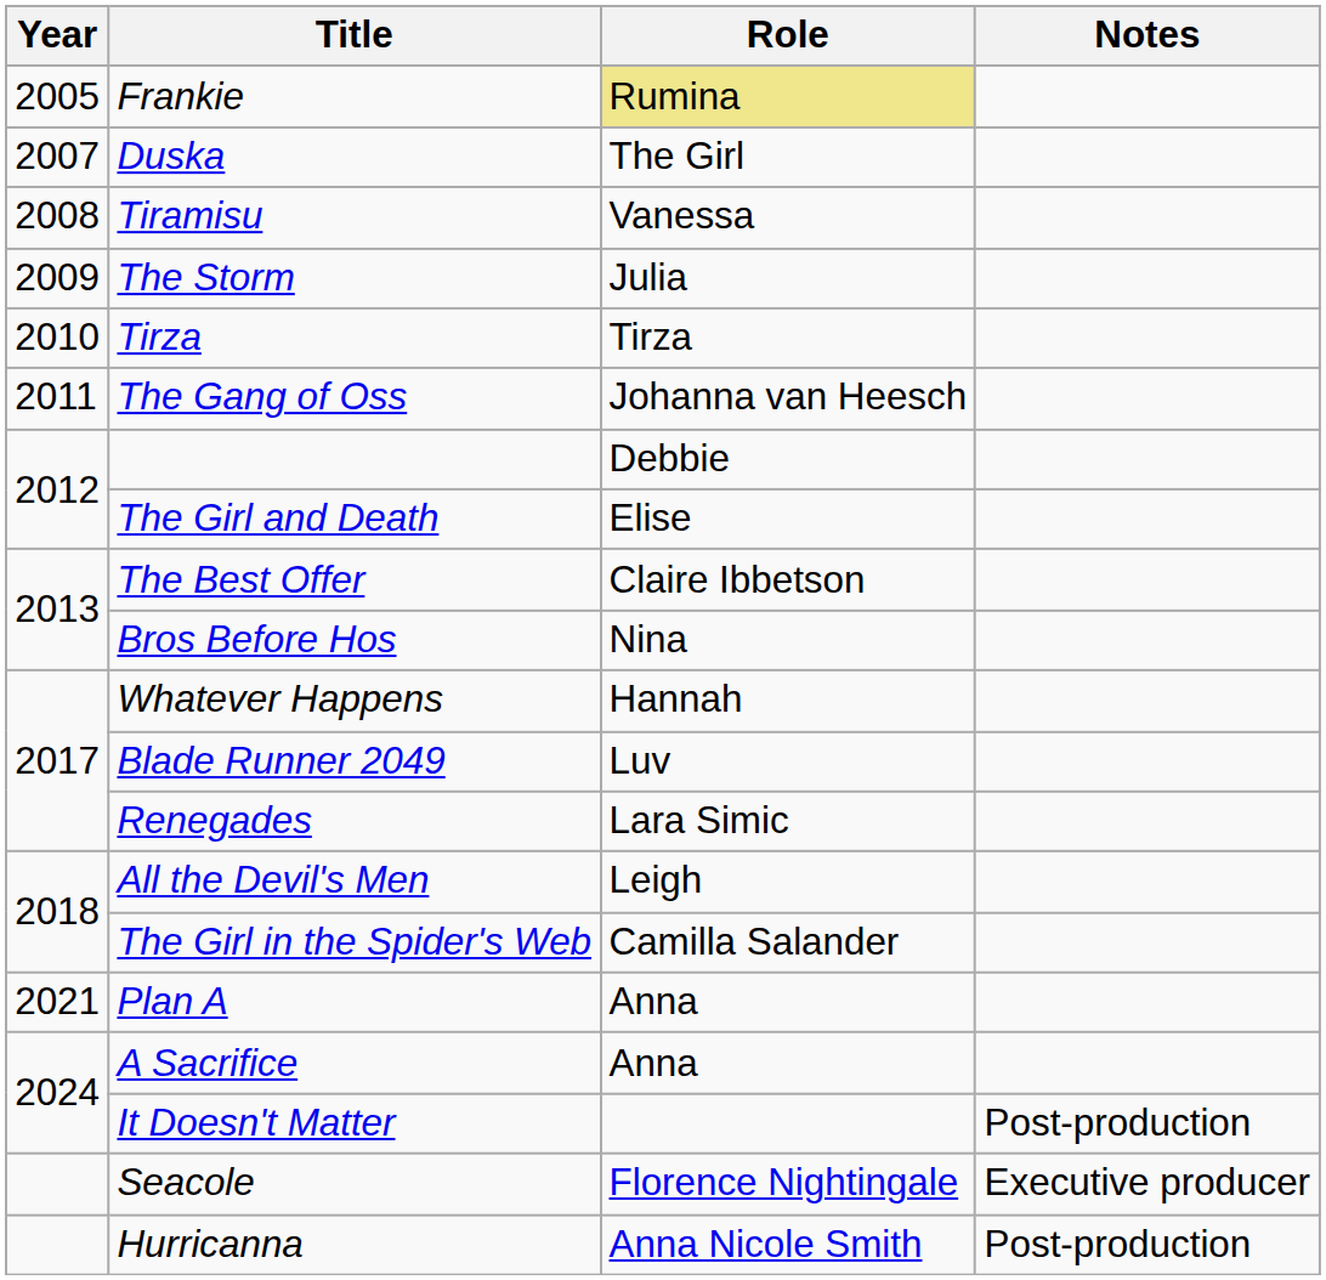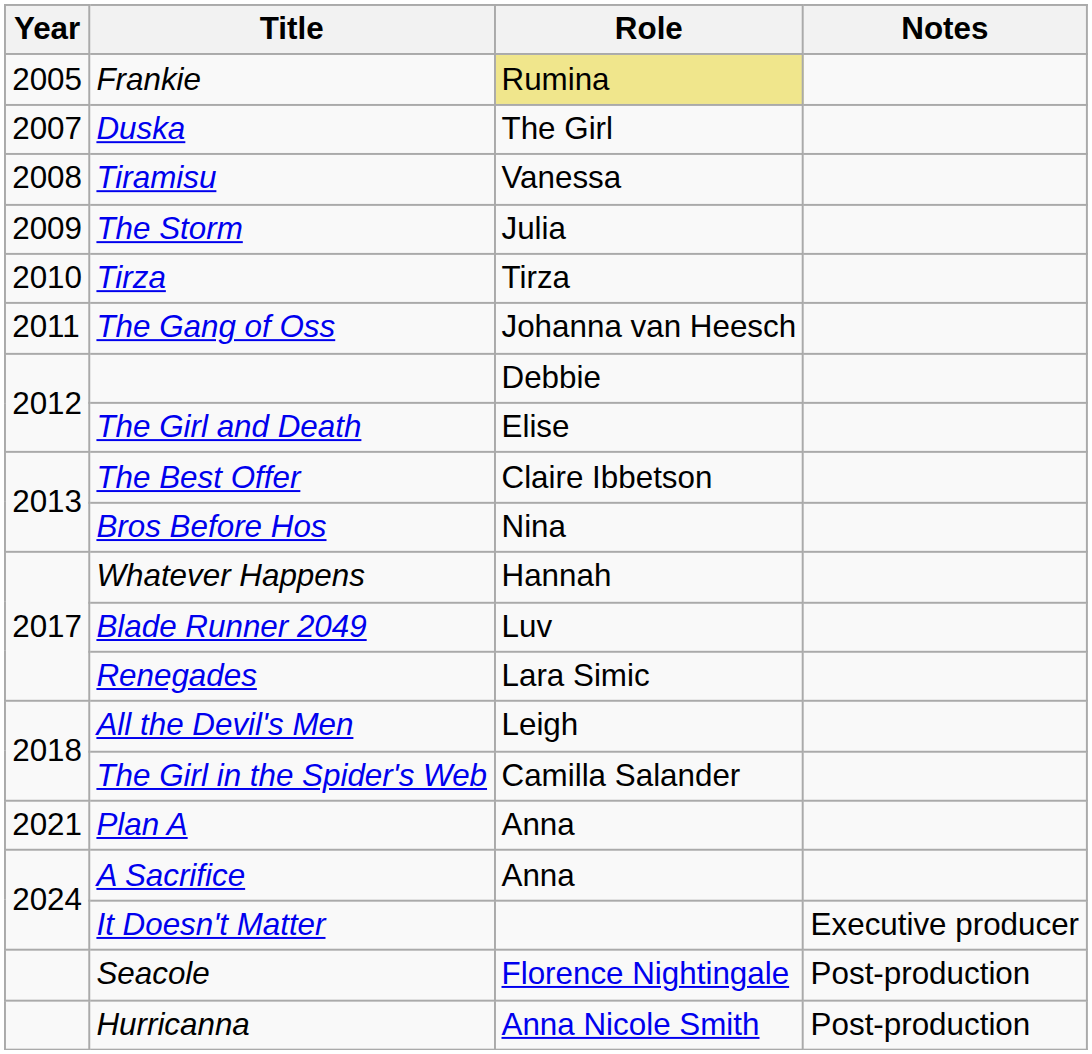It Doesn't Matter | Notes: Post-production -> Executive producer
Seacole | Notes: Executive producer -> Post-production
